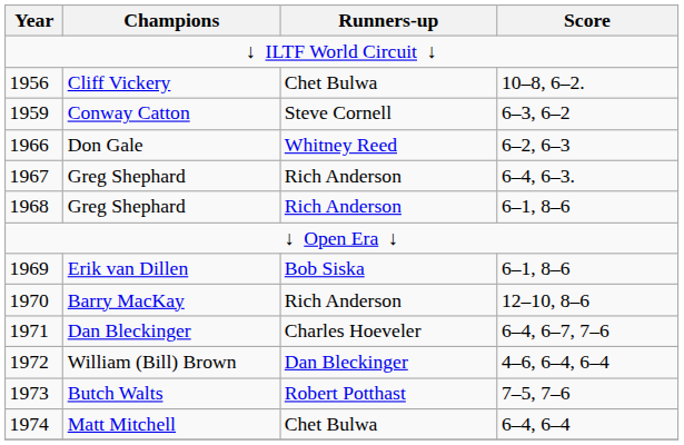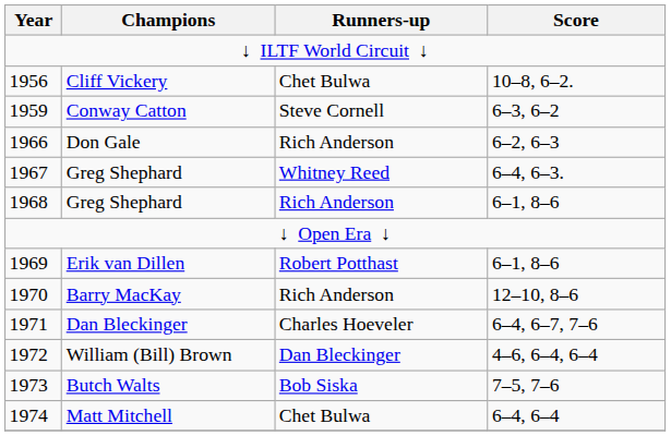Don Gale | Runners-up: Whitney Reed -> Rich Anderson
1967 / Greg Shephard | Runners-up: Rich Anderson -> Whitney Reed
Erik van Dillen | Runners-up: Bob Siska -> Robert Potthast
Butch Walts | Runners-up: Robert Potthast -> Bob Siska
